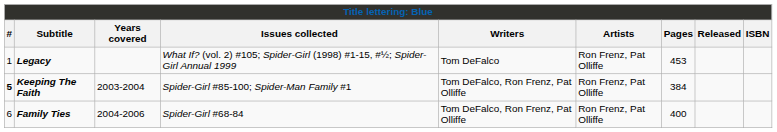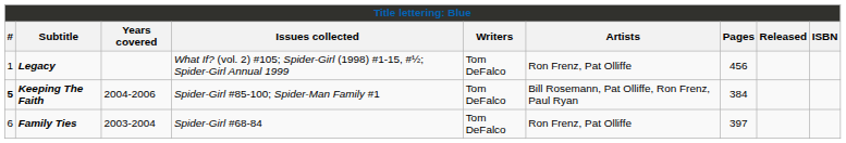Legacy | Pages: 453 -> 456
Keeping The Faith | Years covered: 2003-2004 -> 2004-2006
Keeping The Faith | Writers: Tom DeFalco, Ron Frenz, Pat Olliffe -> Tom DeFalco
Keeping The Faith | Artists: Ron Frenz, Pat Olliffe -> Bill Rosemann, Pat Olliffe, Ron Frenz, Paul Ryan
Family Ties | Years covered: 2004-2006 -> 2003-2004
Family Ties | Writers: Tom DeFalco, Ron Frenz, Pat Olliffe -> Tom DeFalco
Family Ties | Pages: 400 -> 397
